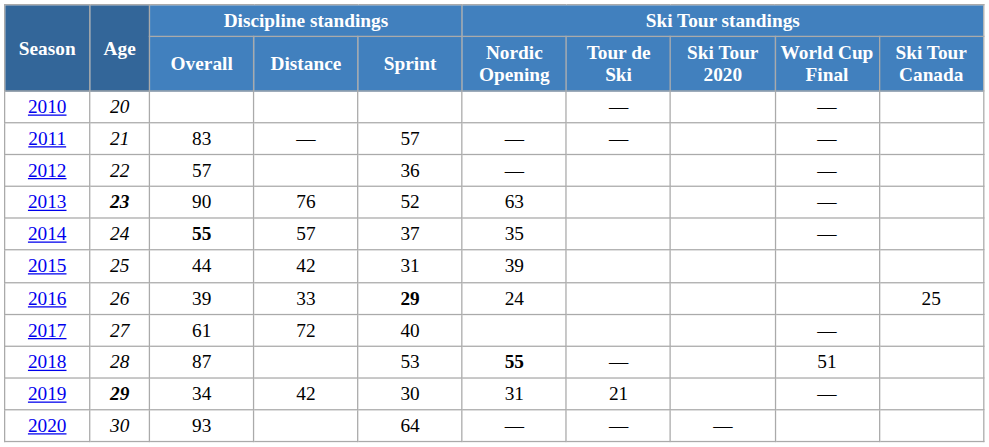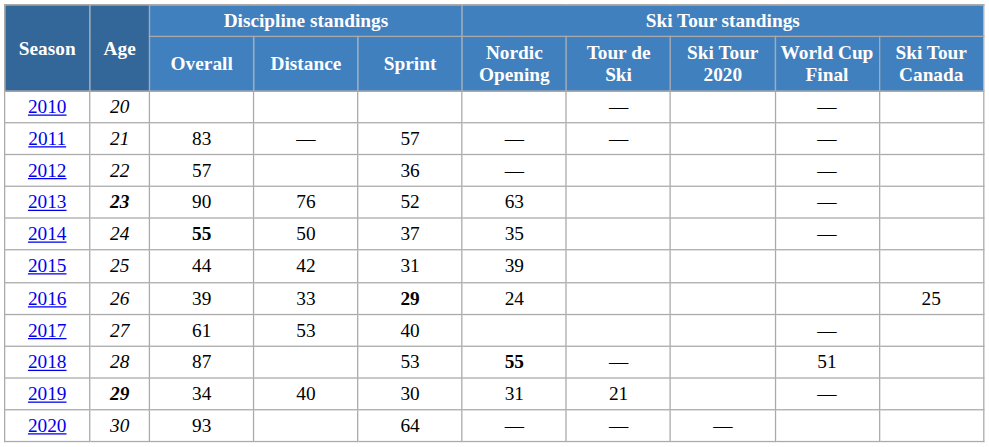2014 | Discipline standings / Distance: 57 -> 50
2017 | Discipline standings / Distance: 72 -> 53
2019 | Discipline standings / Distance: 42 -> 40
